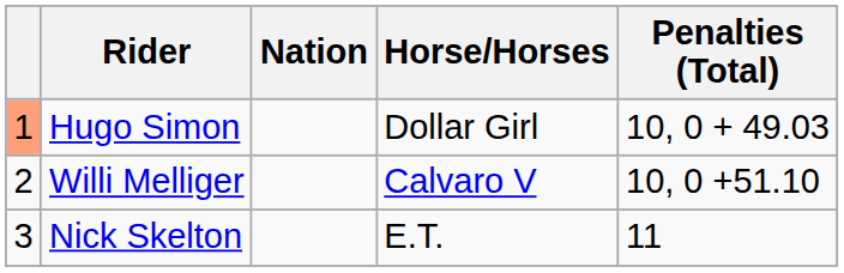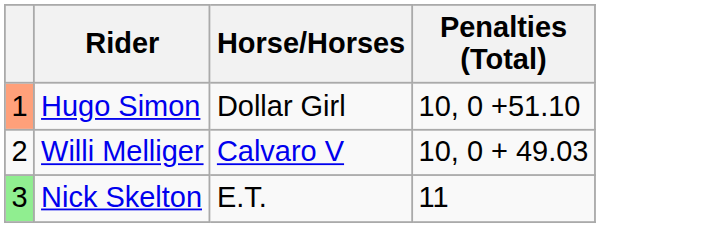- column: Nation
Hugo Simon | Penalties (Total): 10, 0 + 49.03 -> 10, 0 +51.10
Willi Melliger | Penalties (Total): 10, 0 +51.10 -> 10, 0 + 49.03
Nick Skelton | column 1: no background -> lightgreen background
